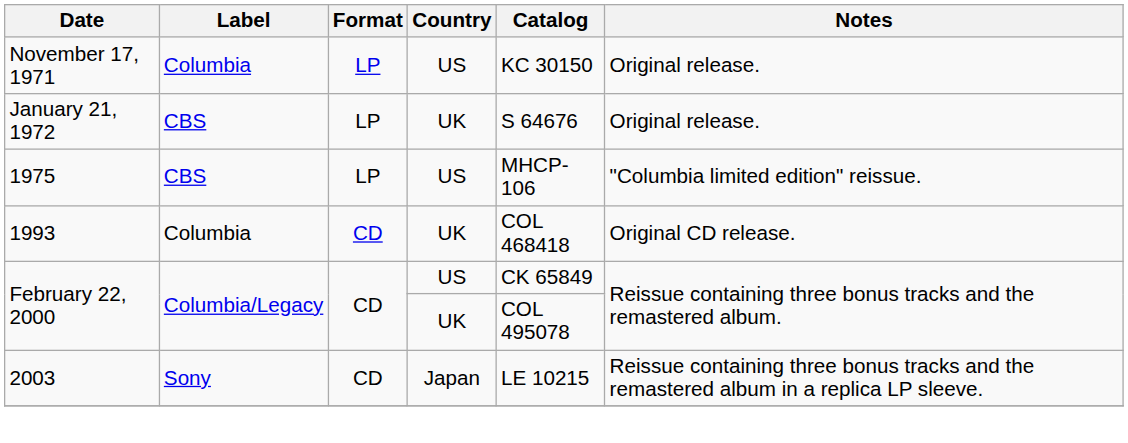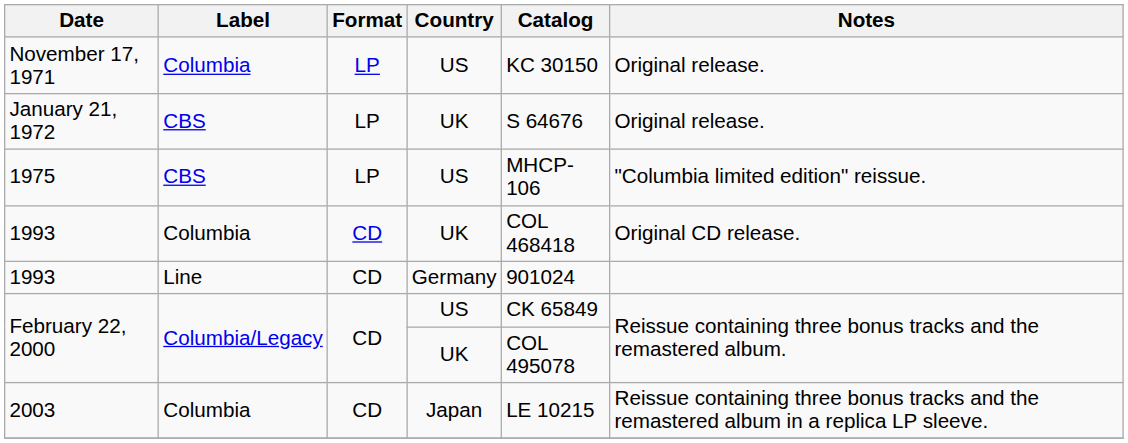+ row: 1993 | Line | CD | Germany | 901024
2003 | Label: Sony -> Columbia
